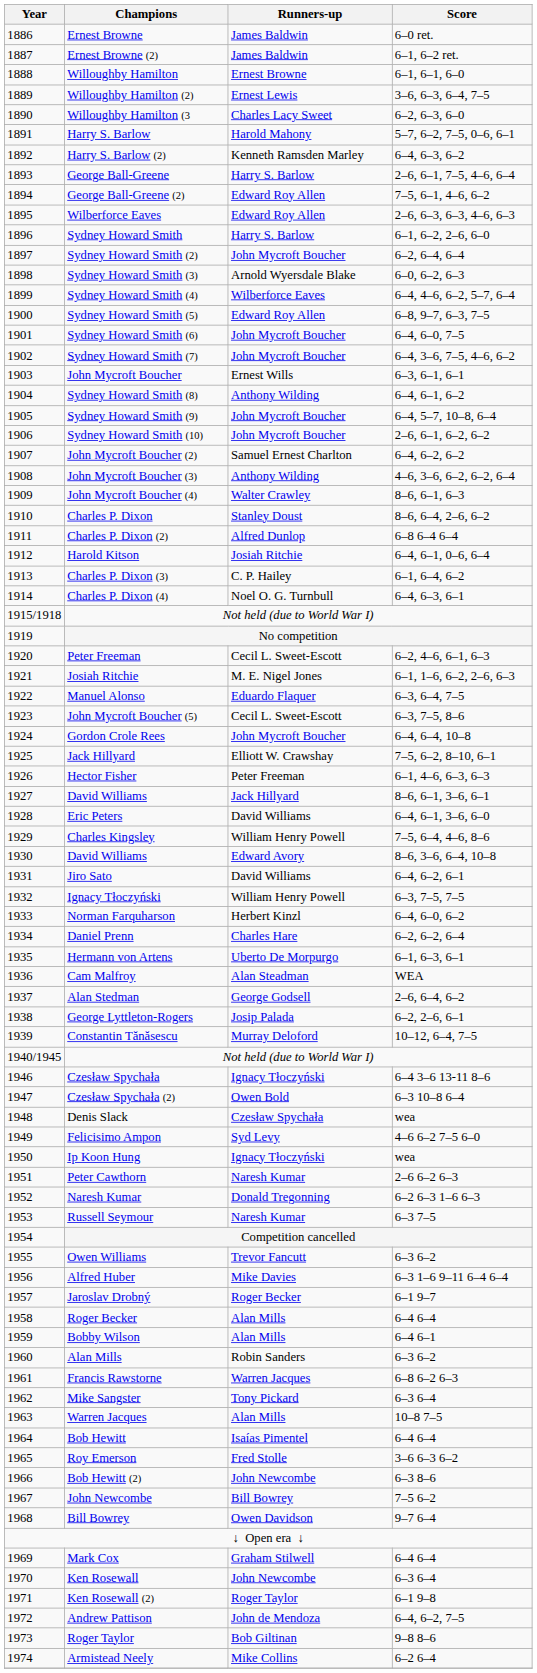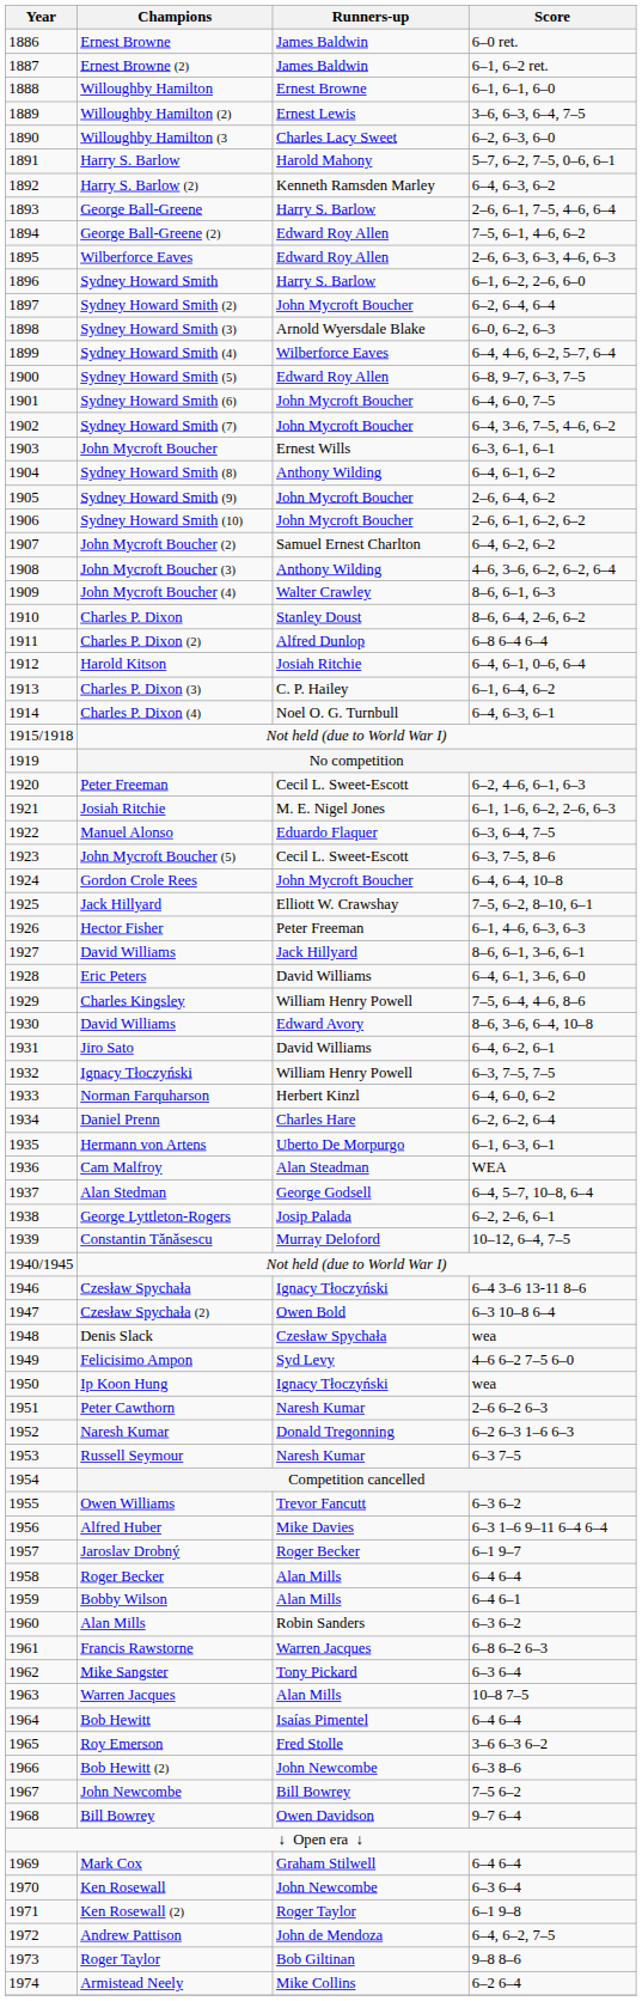Sydney Howard Smith (9) | Score: 6–4, 5–7, 10–8, 6–4 -> 2–6, 6–4, 6–2
Alan Stedman | Score: 2–6, 6–4, 6–2 -> 6–4, 5–7, 10–8, 6–4
